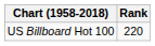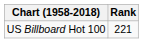US Billboard Hot 100 | Rank: 220 -> 221
